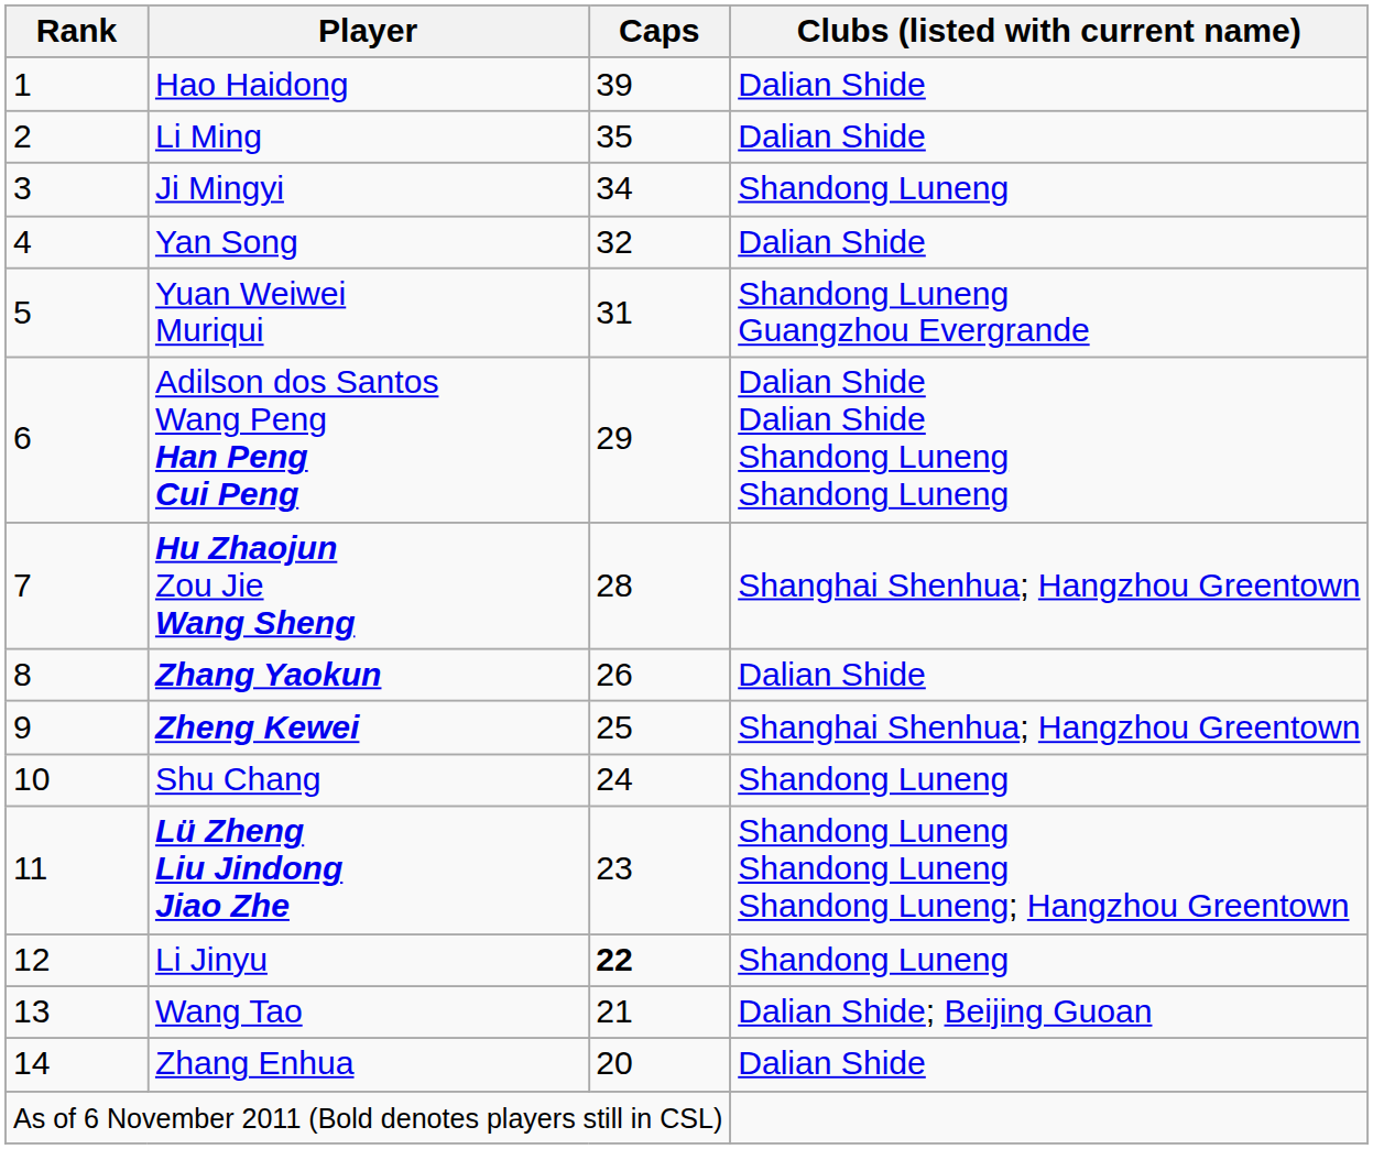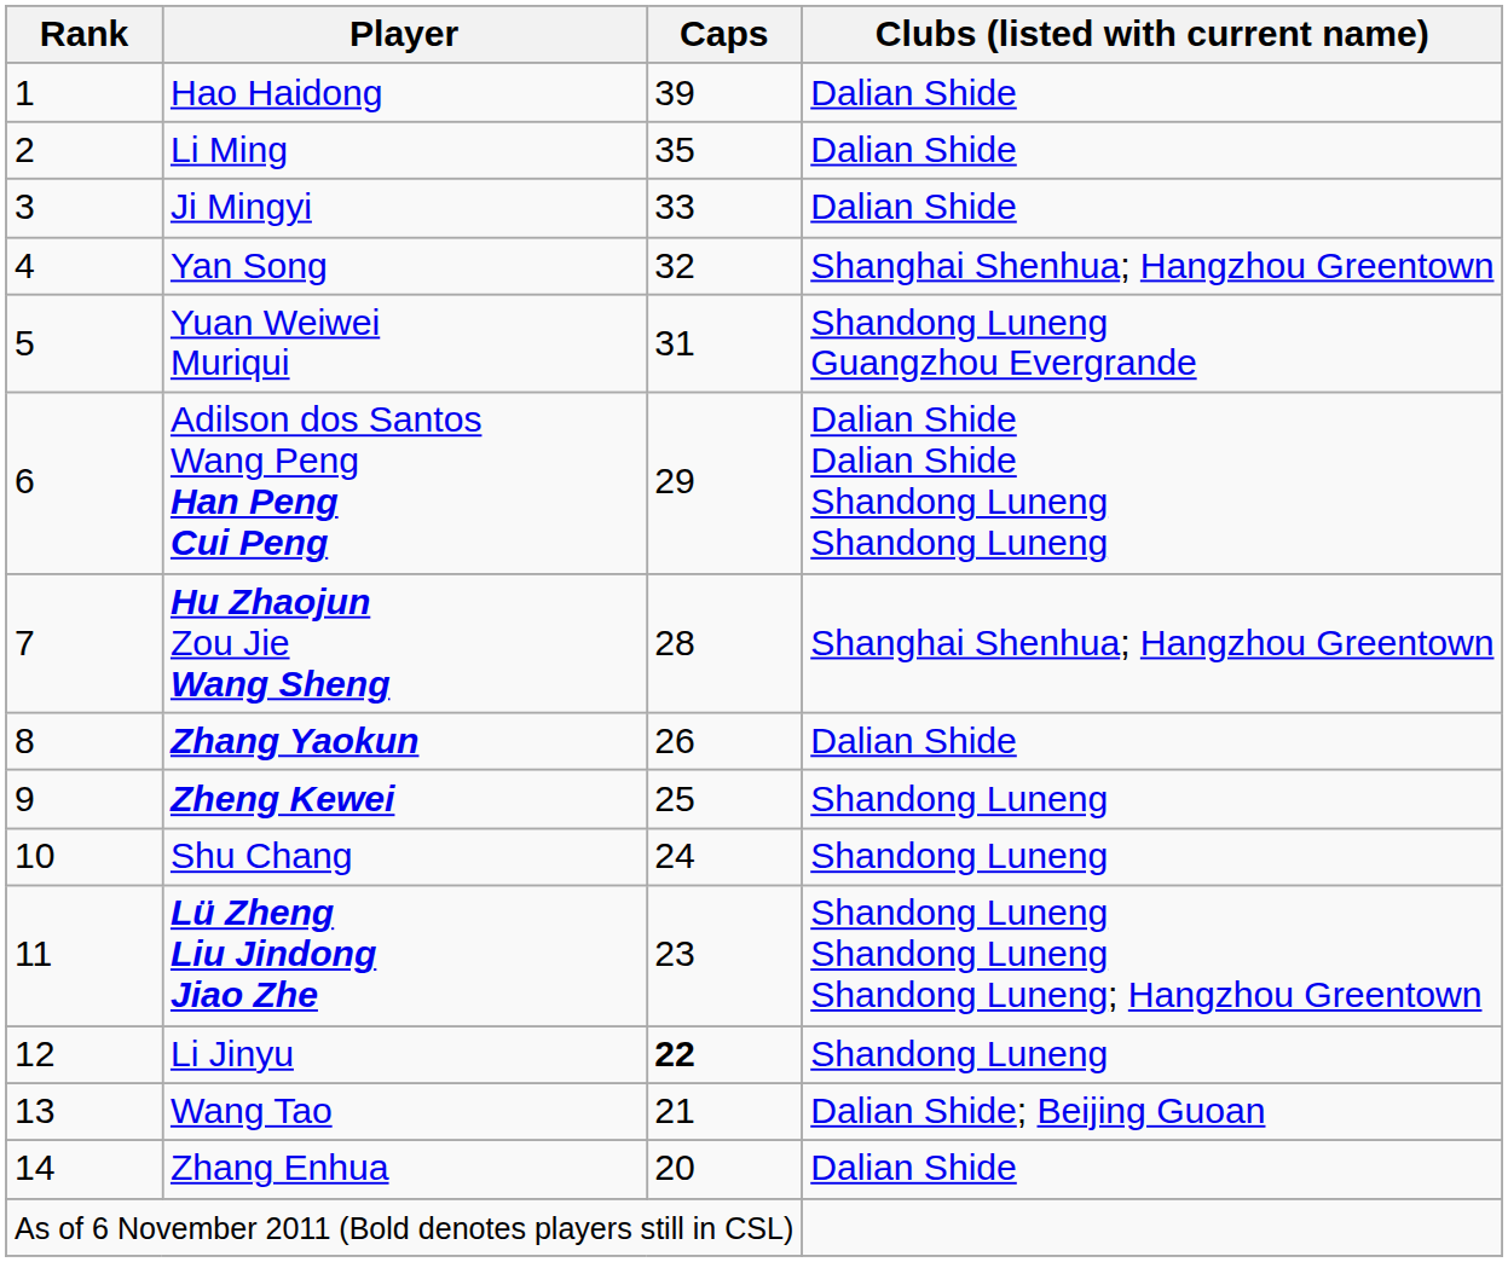Ji Mingyi | Caps: 34 -> 33
Ji Mingyi | Clubs (listed with current name): Shandong Luneng -> Dalian Shide
Yan Song | Clubs (listed with current name): Dalian Shide -> Shanghai Shenhua; Hangzhou Greentown
Zheng Kewei | Clubs (listed with current name): Shanghai Shenhua; Hangzhou Greentown -> Shandong Luneng
